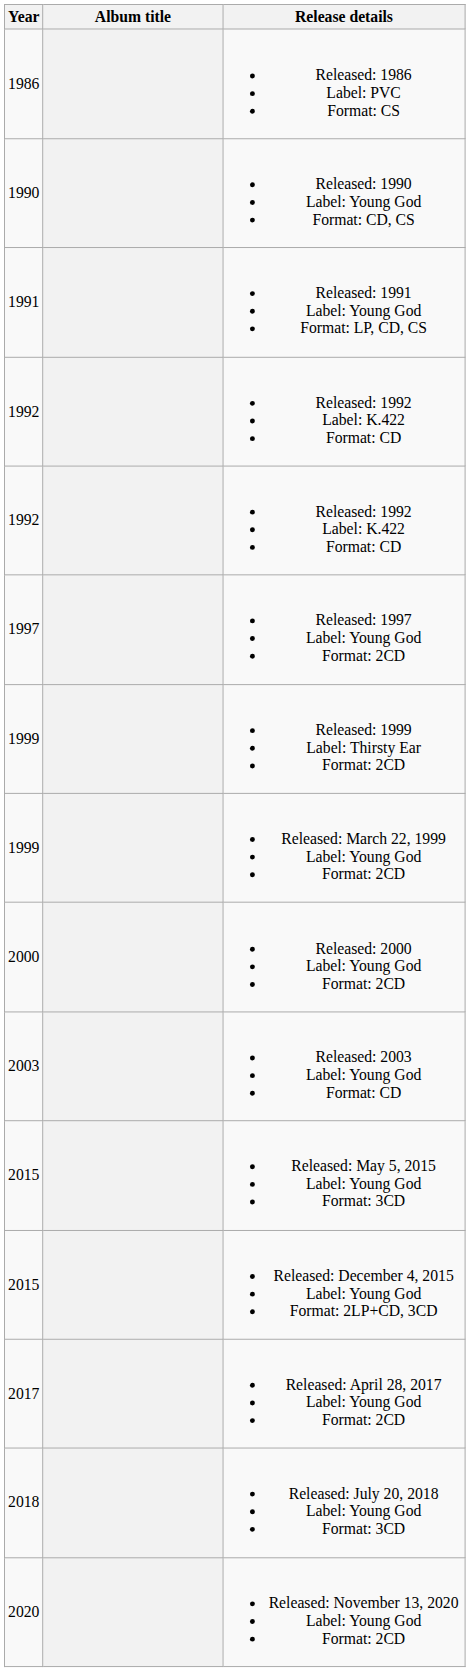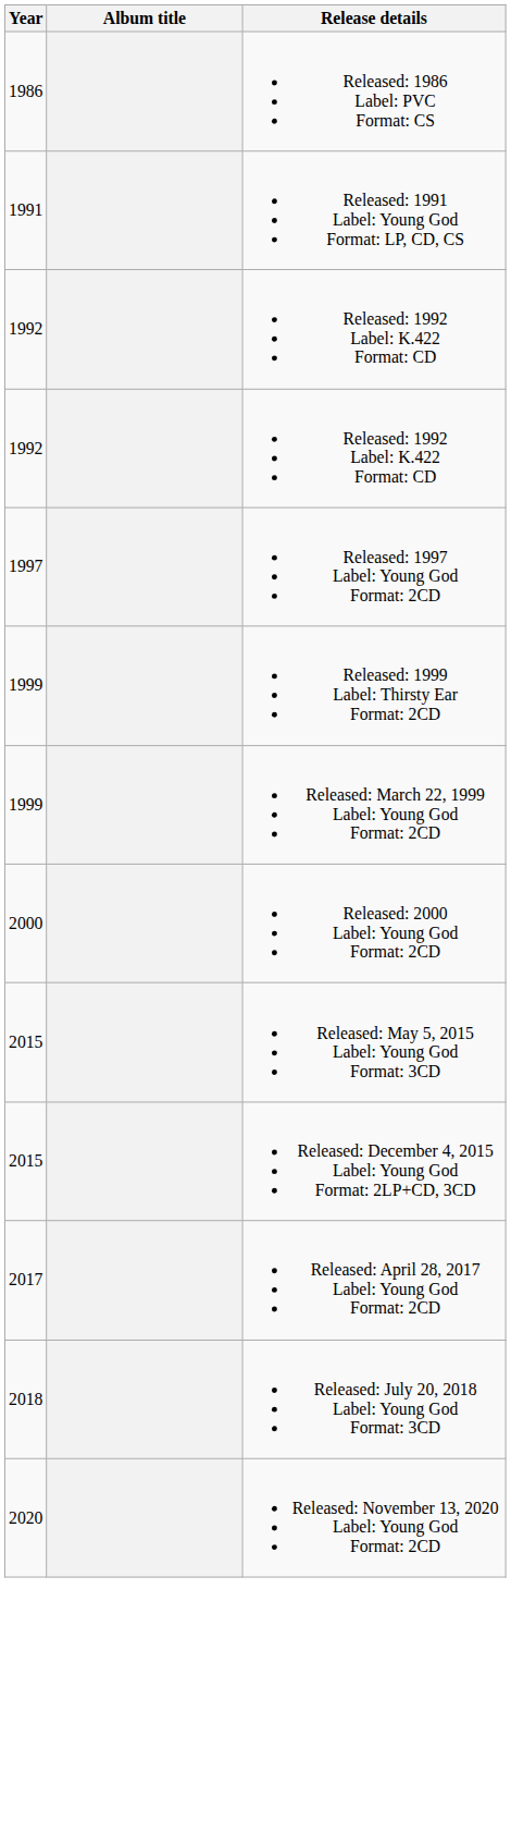- row: 1990 | Released: 1990 Label: Young God Format: CD, CS
- row: 2003 | Released: 2003 Label: Young God Format: CD
